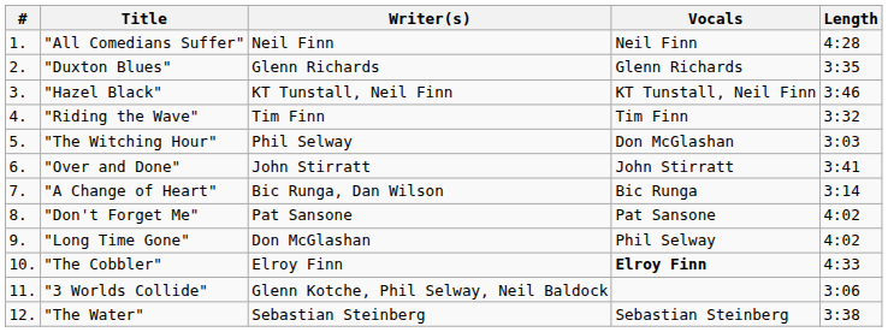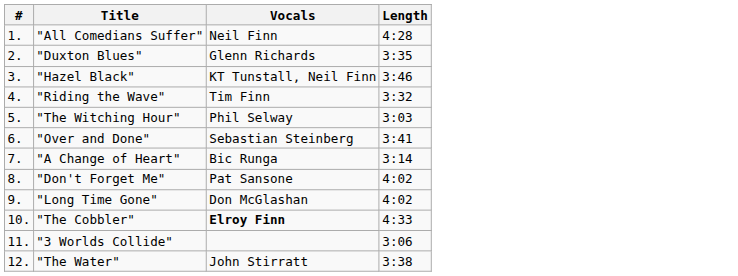- column: Writer(s) | Neil Finn | Glenn Richards | KT Tunstall, Neil Finn | Tim Finn | Phil Selway | John Stirratt | Bic Runga, Dan Wilson | Pat Sansone | Don McGlashan | Elroy Finn | Glenn Kotche, Phil Selway, Neil Baldock | Sebastian Steinberg
"The Witching Hour" | Vocals: Don McGlashan -> Phil Selway
"Over and Done" | Vocals: John Stirratt -> Sebastian Steinberg
"Long Time Gone" | Vocals: Phil Selway -> Don McGlashan
"The Water" | Vocals: Sebastian Steinberg -> John Stirratt
